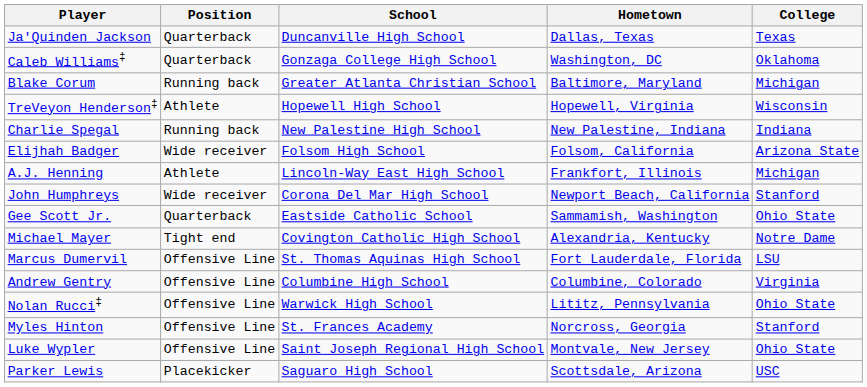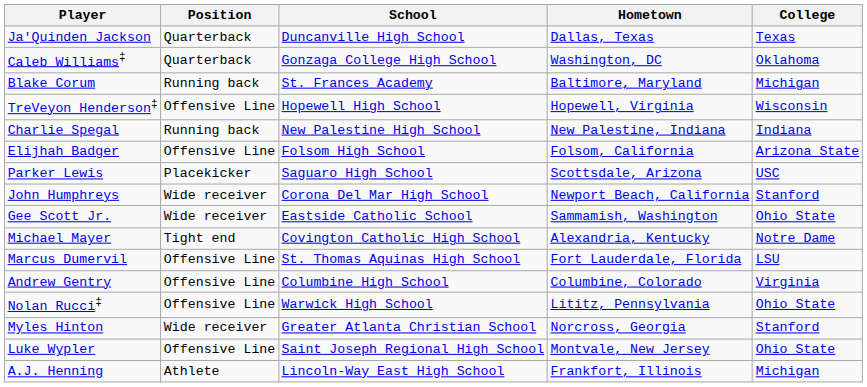Blake Corum | School: Greater Atlanta Christian School -> St. Frances Academy
TreVeyon Henderson‡ | Position: Athlete -> Offensive Line
Elijhah Badger | Position: Wide receiver -> Offensive Line
rows swapped: A.J. Henning <-> Parker Lewis
Gee Scott Jr. | Position: Quarterback -> Wide receiver
Myles Hinton | Position: Offensive Line -> Wide receiver
Myles Hinton | School: St. Frances Academy -> Greater Atlanta Christian School
